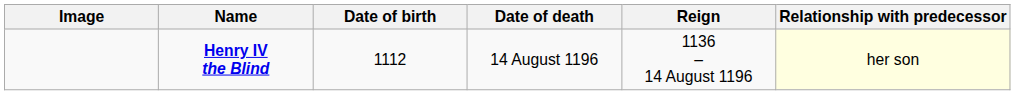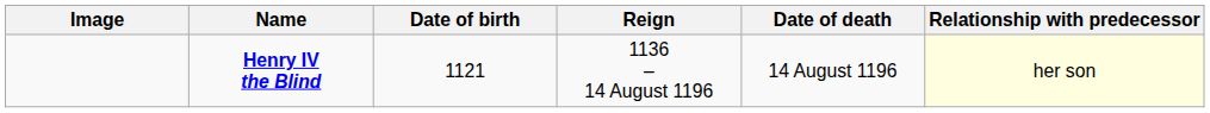columns swapped: Date of death <-> Reign
Henry IV the Blind | Date of birth: 1112 -> 1121
